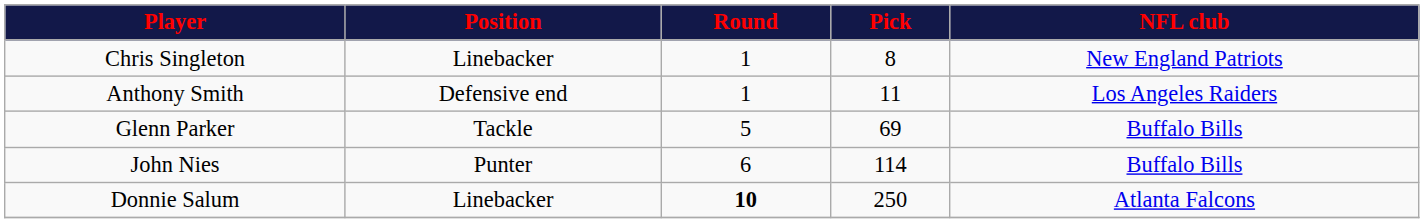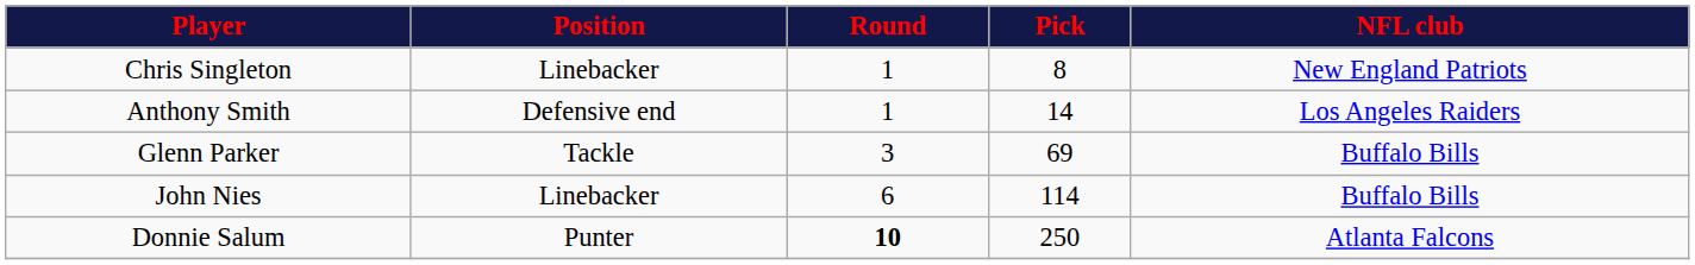Anthony Smith | Pick: 11 -> 14
Glenn Parker | Round: 5 -> 3
John Nies | Position: Punter -> Linebacker
Donnie Salum | Position: Linebacker -> Punter
